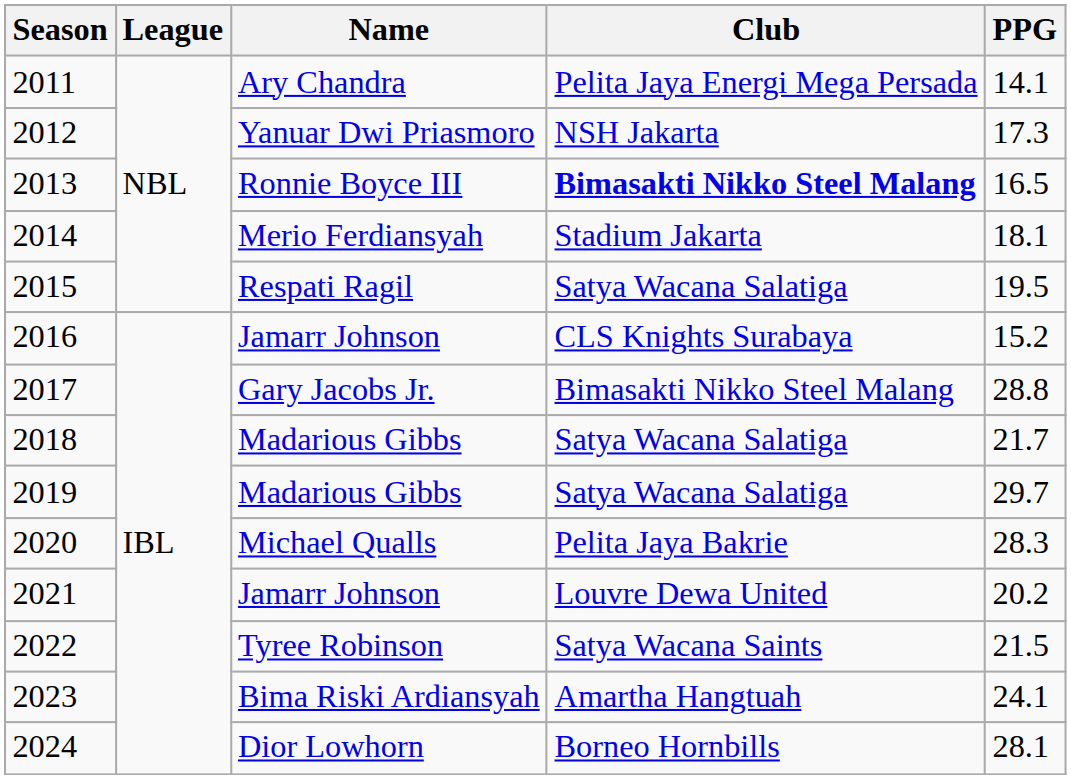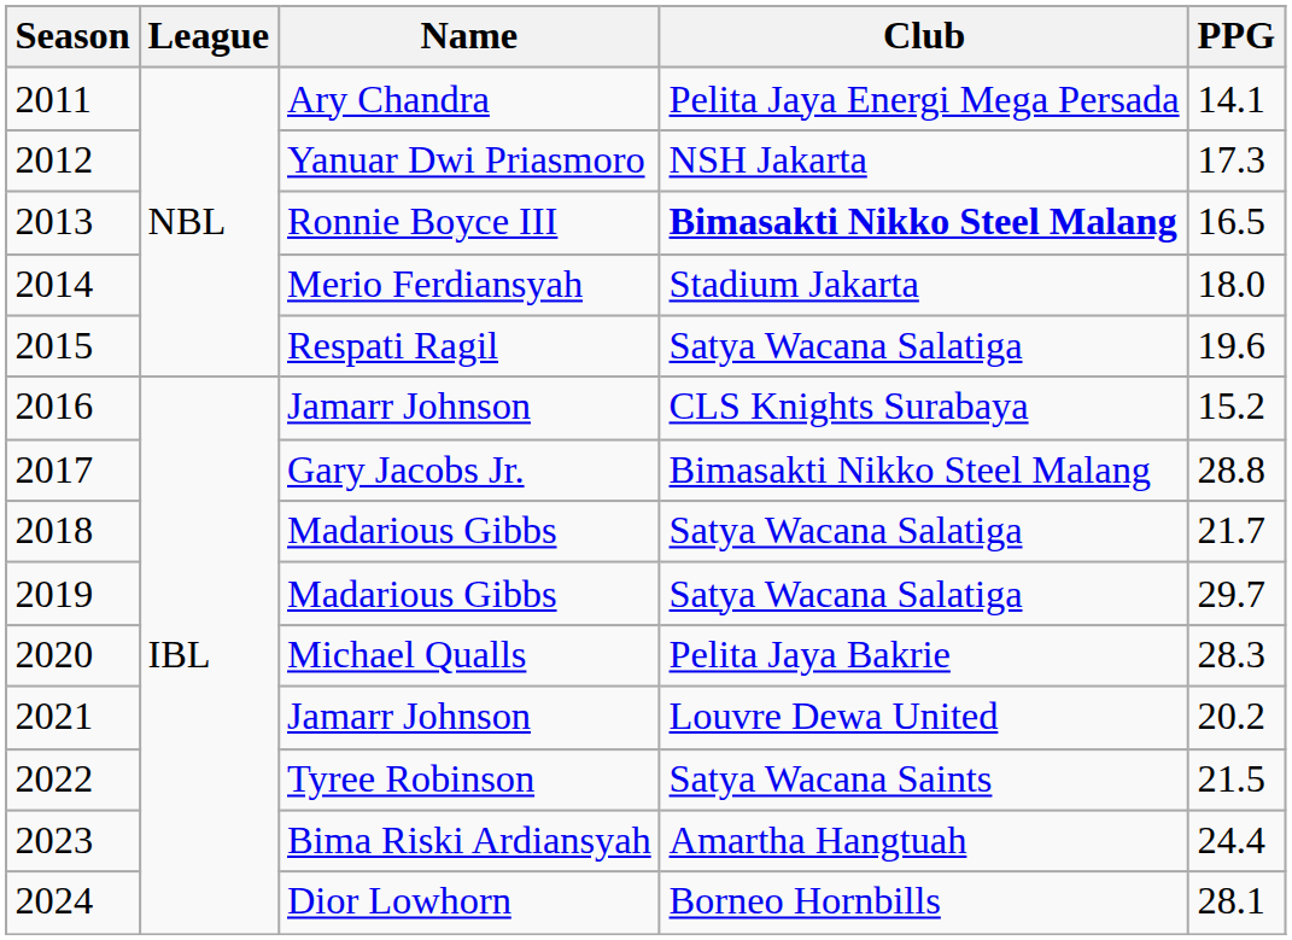2014 | PPG: 18.1 -> 18.0
2015 | PPG: 19.5 -> 19.6
2023 | PPG: 24.1 -> 24.4
